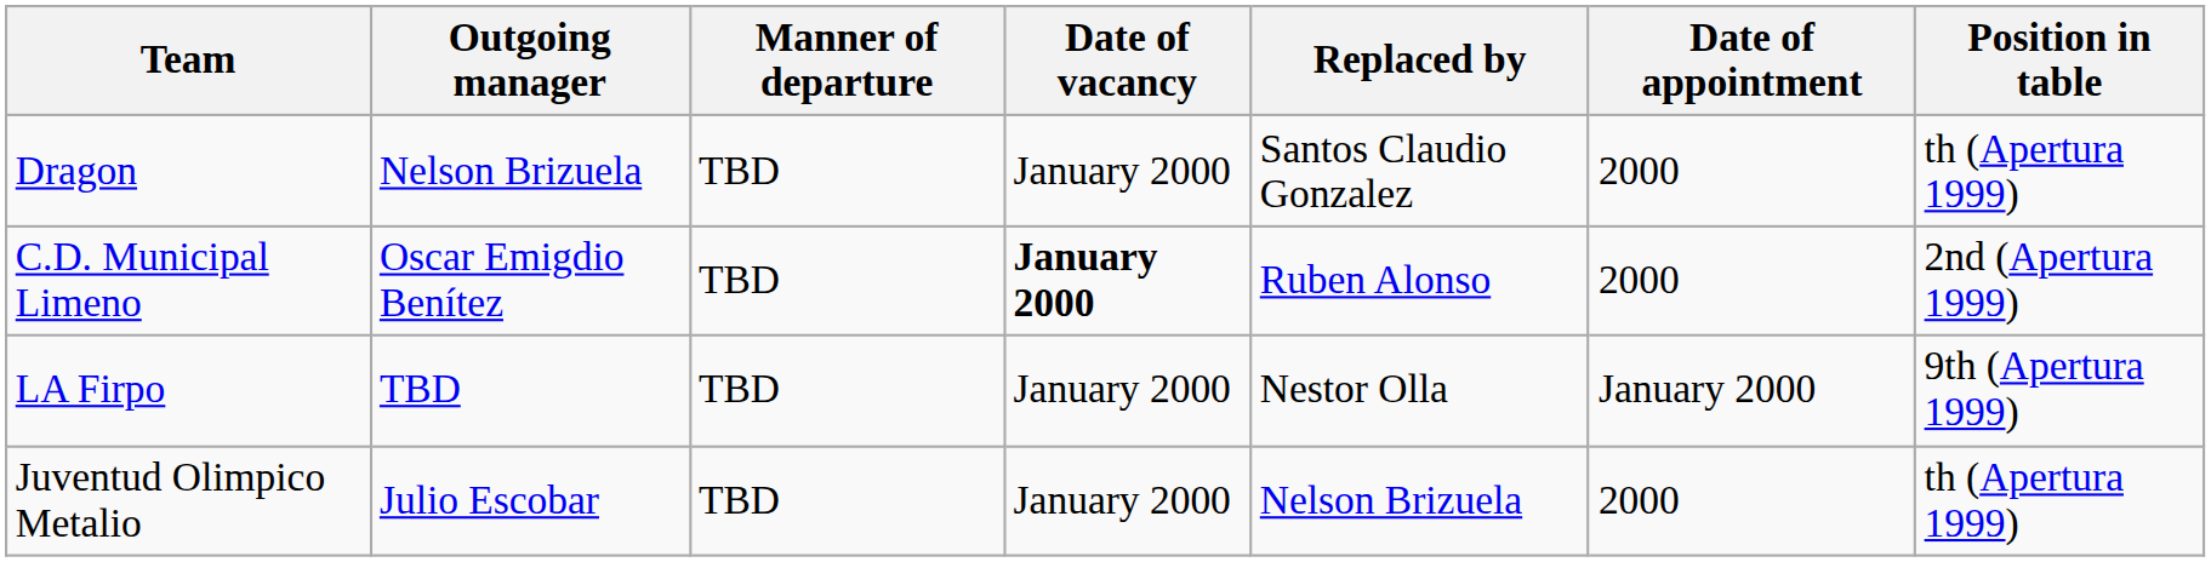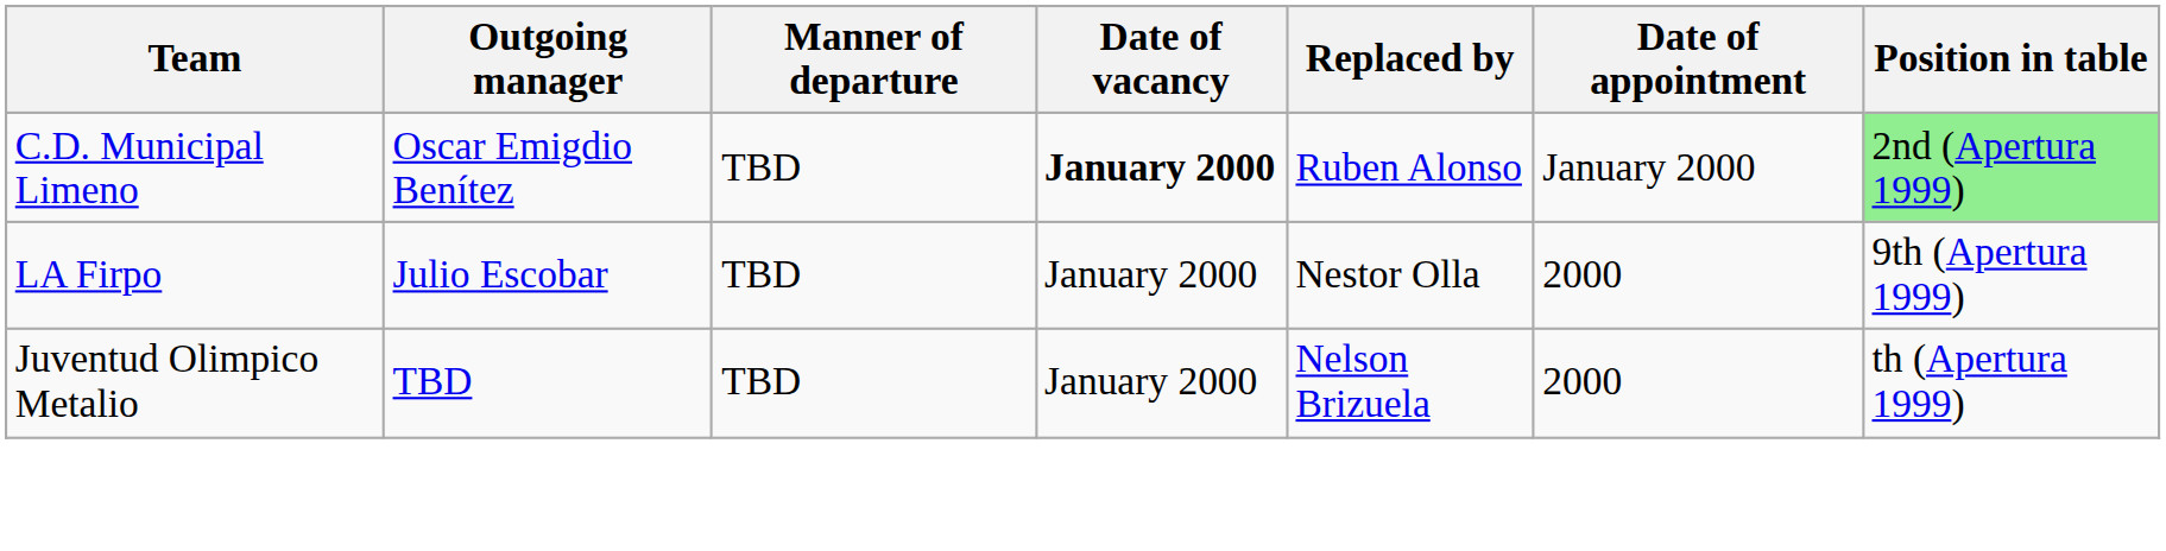- row: Dragon | Nelson Brizuela | TBD | January 2000 | Santos Claudio Gonzalez | 2000 | th (Apertura 1999)
C.D. Municipal Limeno | Date of appointment: 2000 -> January 2000
C.D. Municipal Limeno | Position in table: no background -> lightgreen background
LA Firpo | Outgoing manager: TBD -> Julio Escobar
LA Firpo | Date of appointment: January 2000 -> 2000
Juventud Olimpico Metalio | Outgoing manager: Julio Escobar -> TBD
